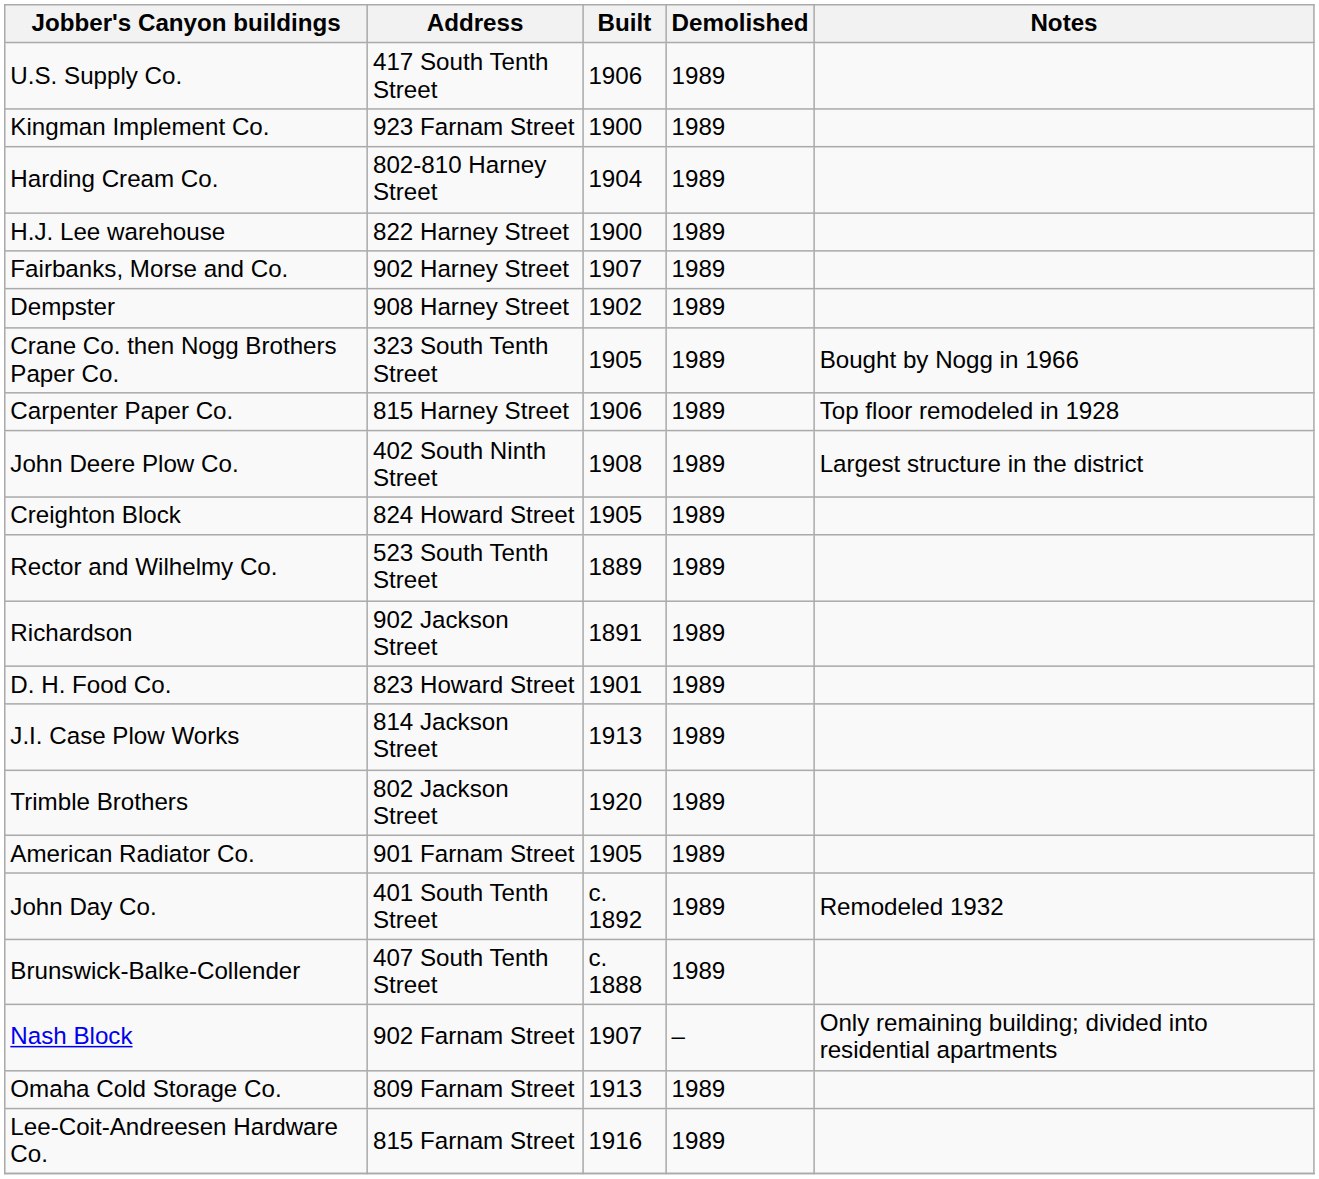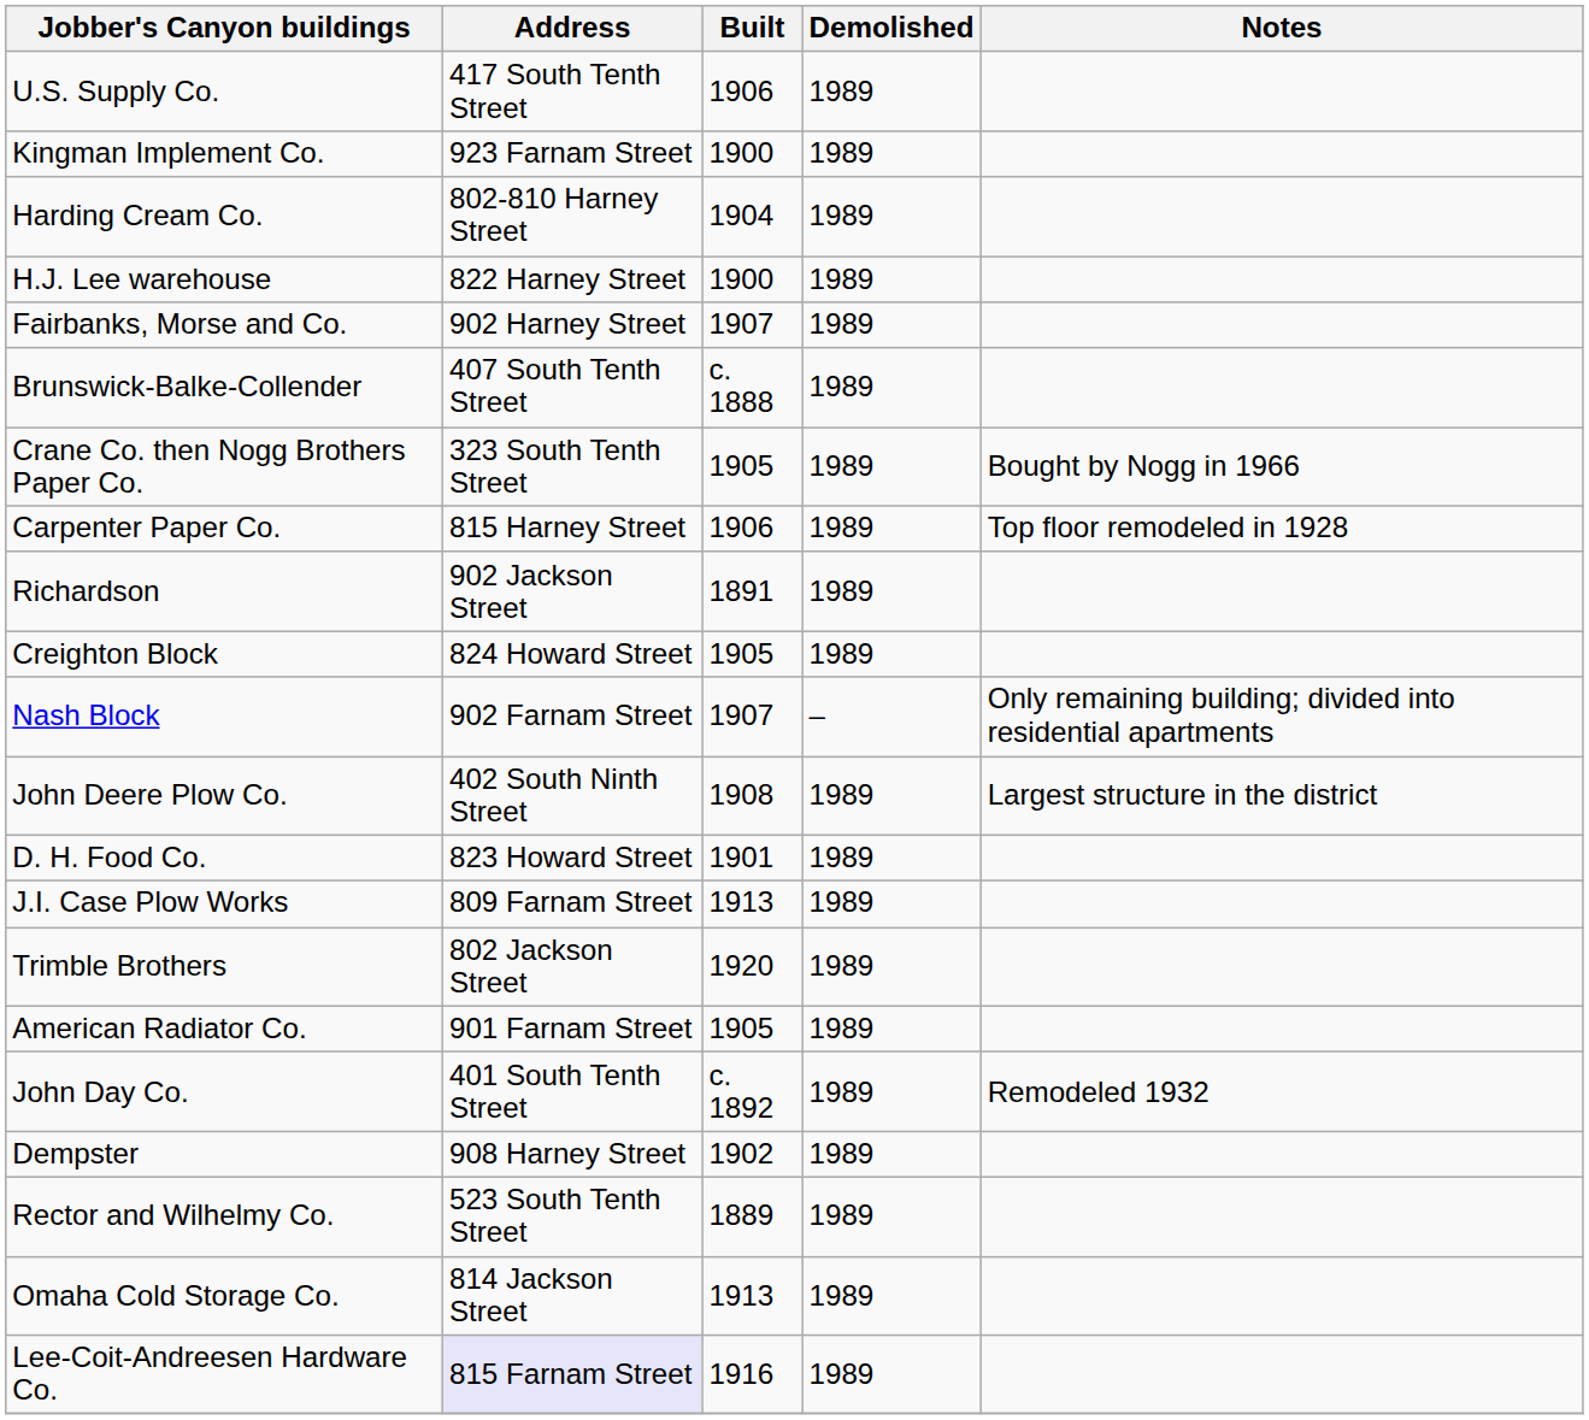rows swapped: Dempster <-> Brunswick-Balke-Collender
rows swapped: John Deere Plow Co. <-> Richardson
rows swapped: Rector and Wilhelmy Co. <-> Nash Block
J.I. Case Plow Works | Address: 814 Jackson Street -> 809 Farnam Street
Omaha Cold Storage Co. | Address: 809 Farnam Street -> 814 Jackson Street
Lee-Coit-Andreesen Hardware Co. | Address: no background -> lavender background
